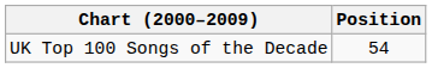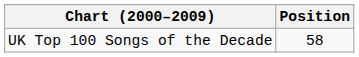UK Top 100 Songs of the Decade | Position: 54 -> 58
